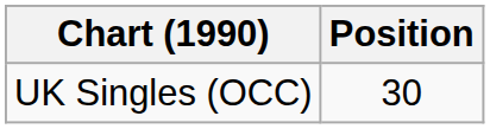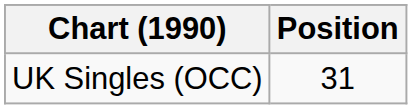UK Singles (OCC) | Position: 30 -> 31
